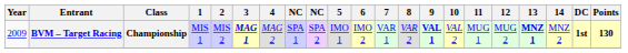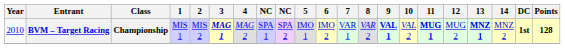BVM – Target Racing | Year: 2009 -> 2010
BVM – Target Racing | 11: normal -> bold
BVM – Target Racing | Points: 130 -> 128
